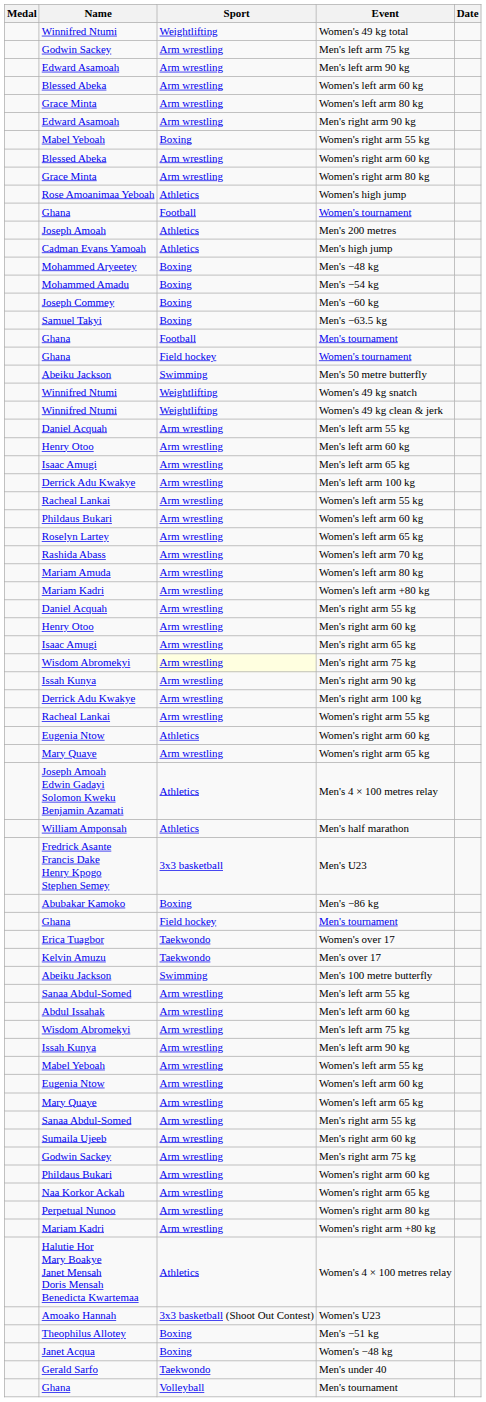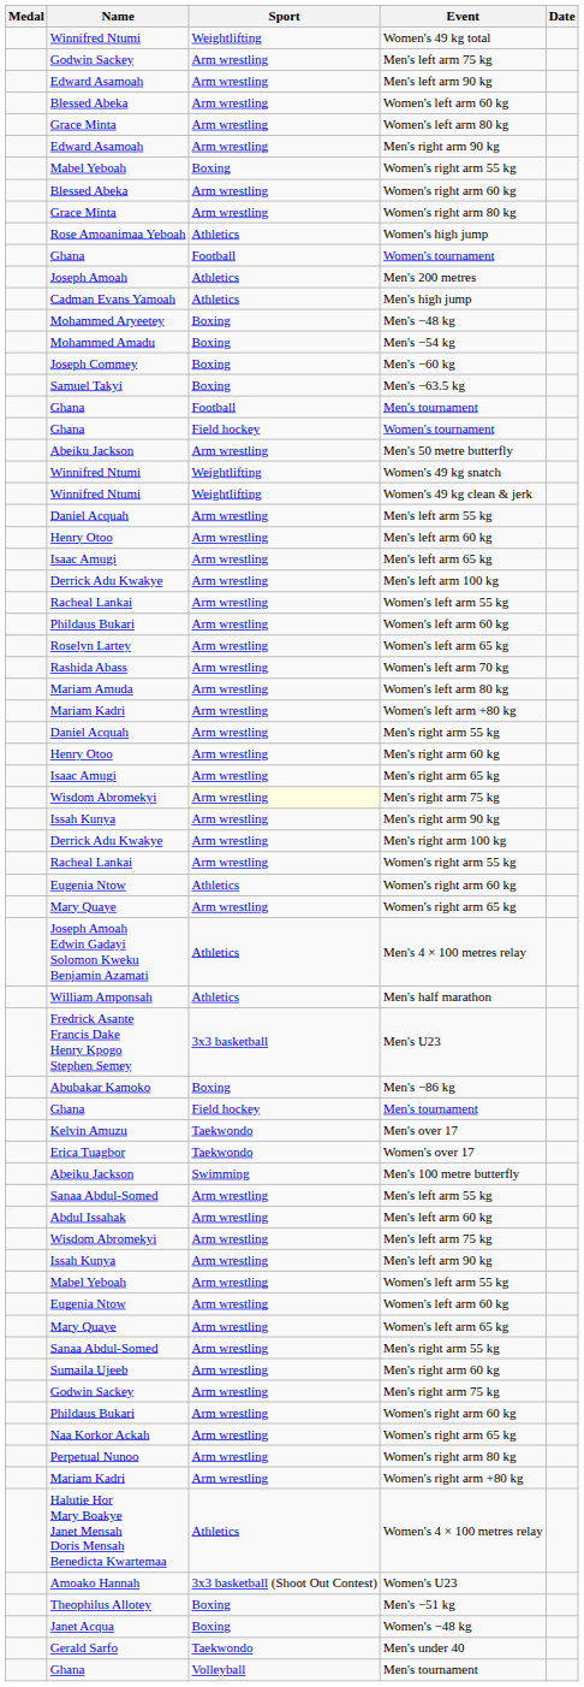Men's 50 metre butterfly | Sport: Swimming -> Arm wrestling
rows swapped: Men's over 17 <-> Women's over 17
